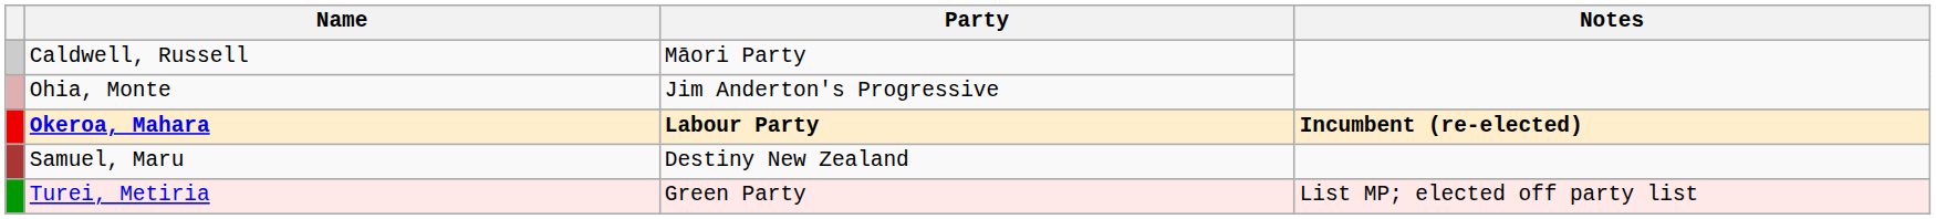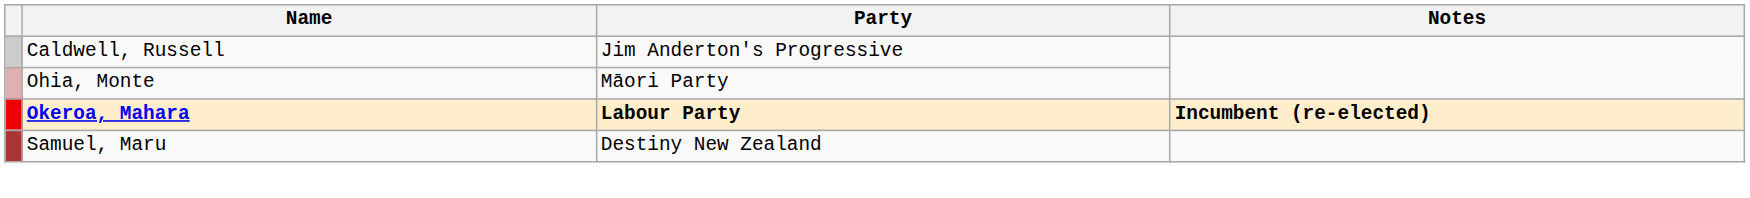Caldwell, Russell | Party: Māori Party -> Jim Anderton's Progressive
Ohia, Monte | Party: Jim Anderton's Progressive -> Māori Party
- row: Turei, Metiria | Green Party | List MP; elected off party list
